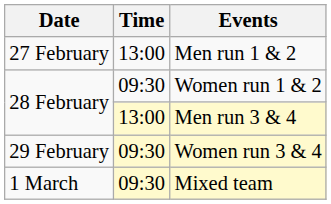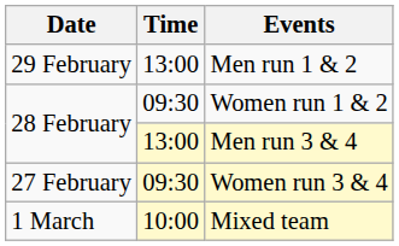Men run 1 & 2 | Date: 27 February -> 29 February
Women run 3 & 4 | Date: 29 February -> 27 February
Mixed team | Time: 09:30 -> 10:00
